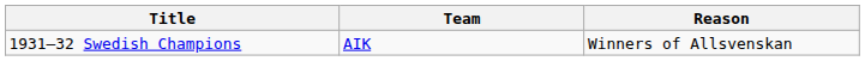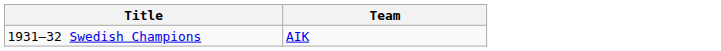- column: Reason | Winners of Allsvenskan
